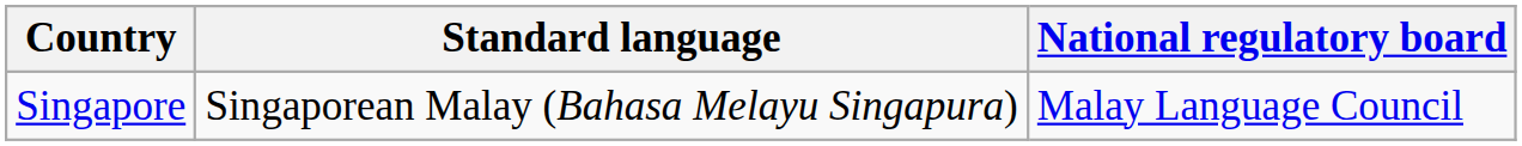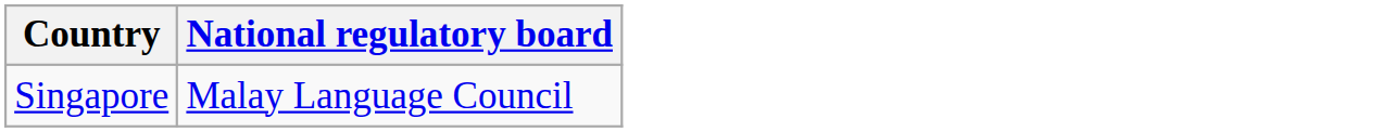- column: Standard language | Singaporean Malay (Bahasa Melayu Singapura)
